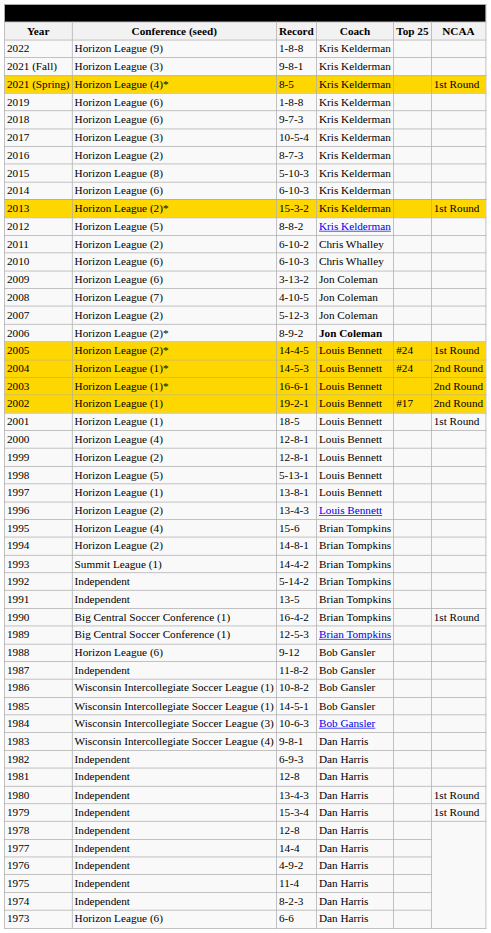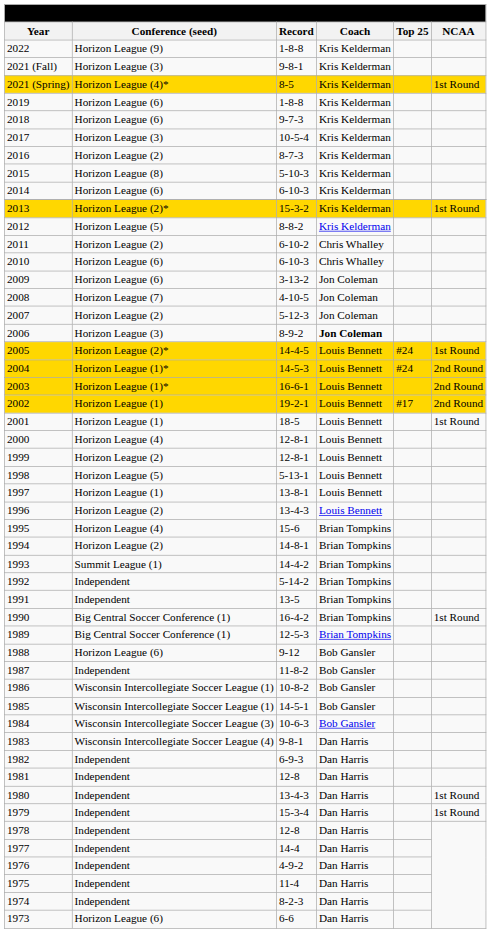2006 | column 2: Horizon League (2)* -> Horizon League (3)
